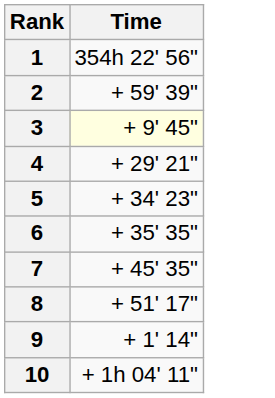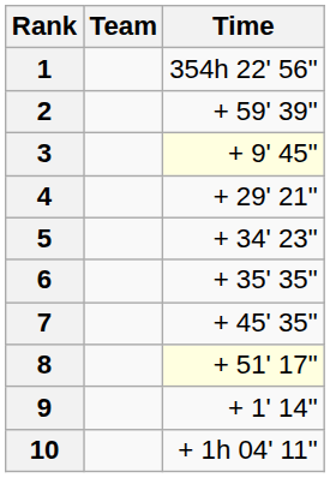+ column: Team
8 | Time: no background -> lightyellow background
